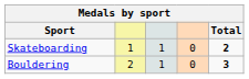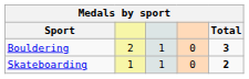rows swapped: Bouldering <-> Skateboarding
